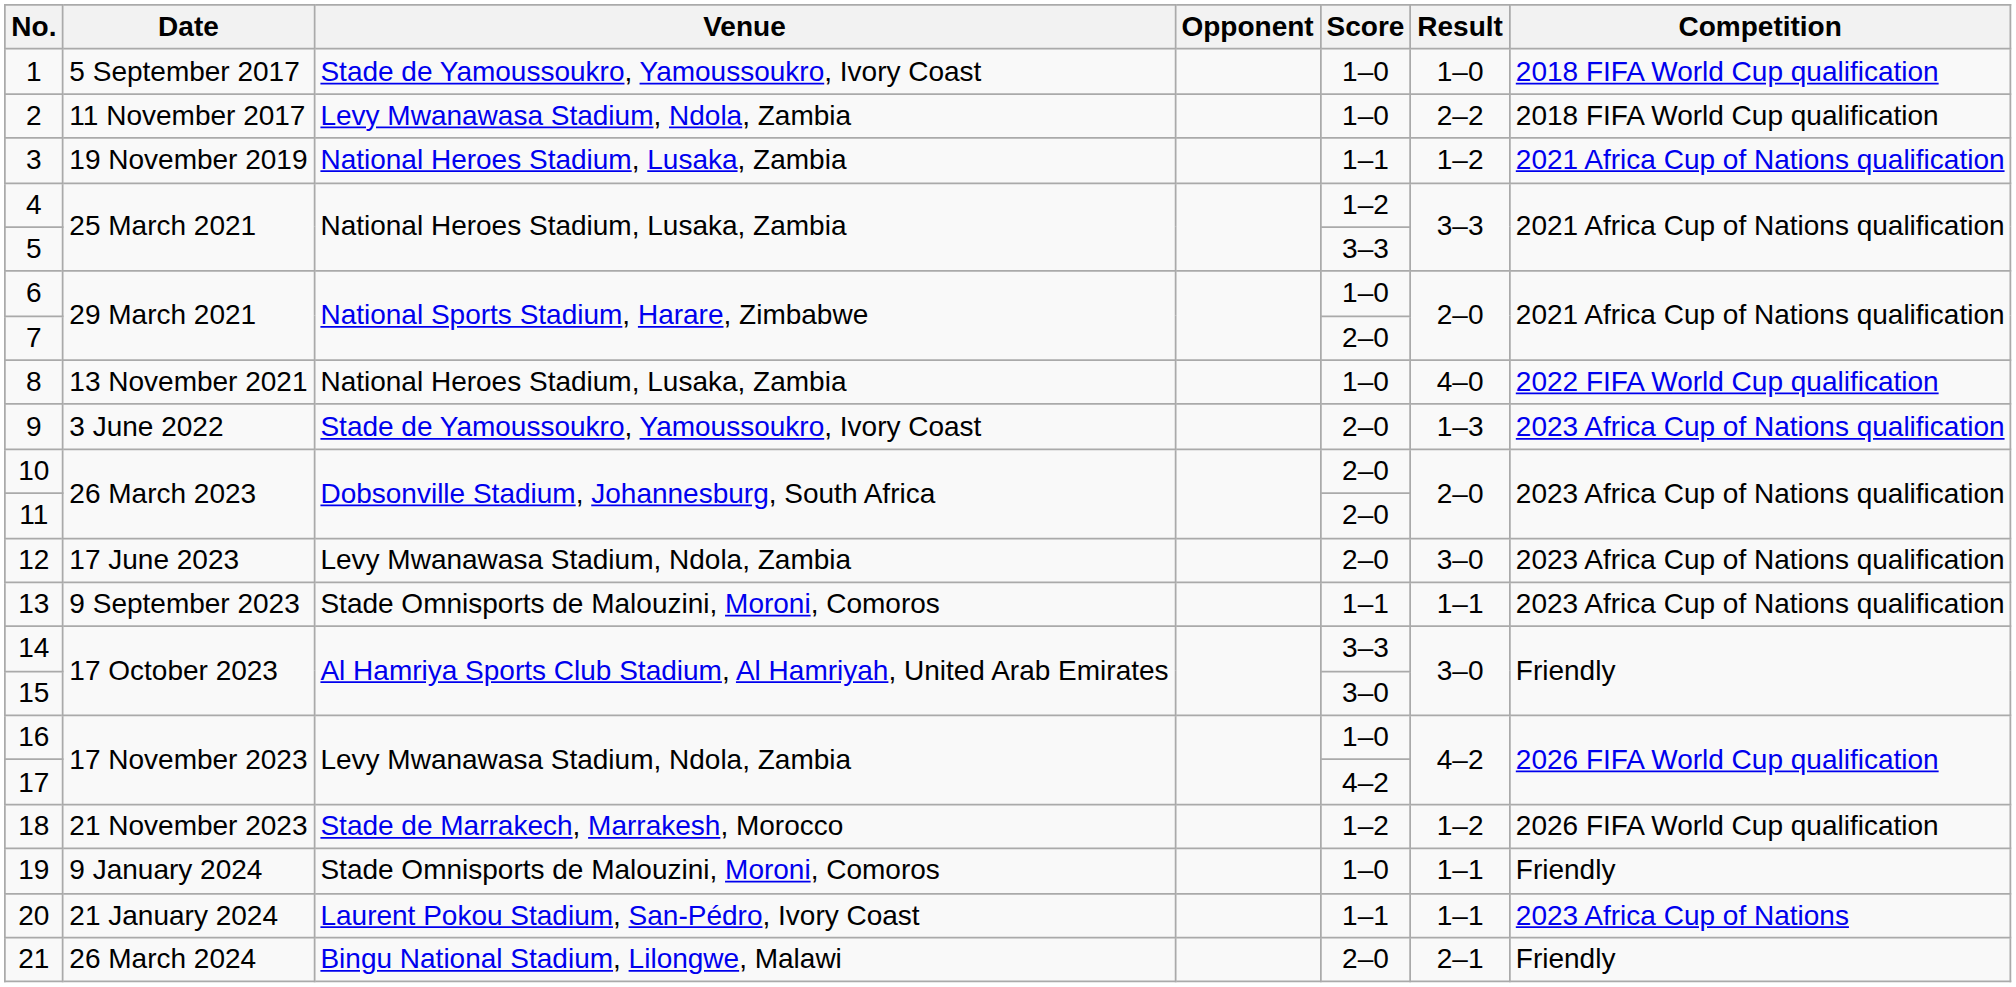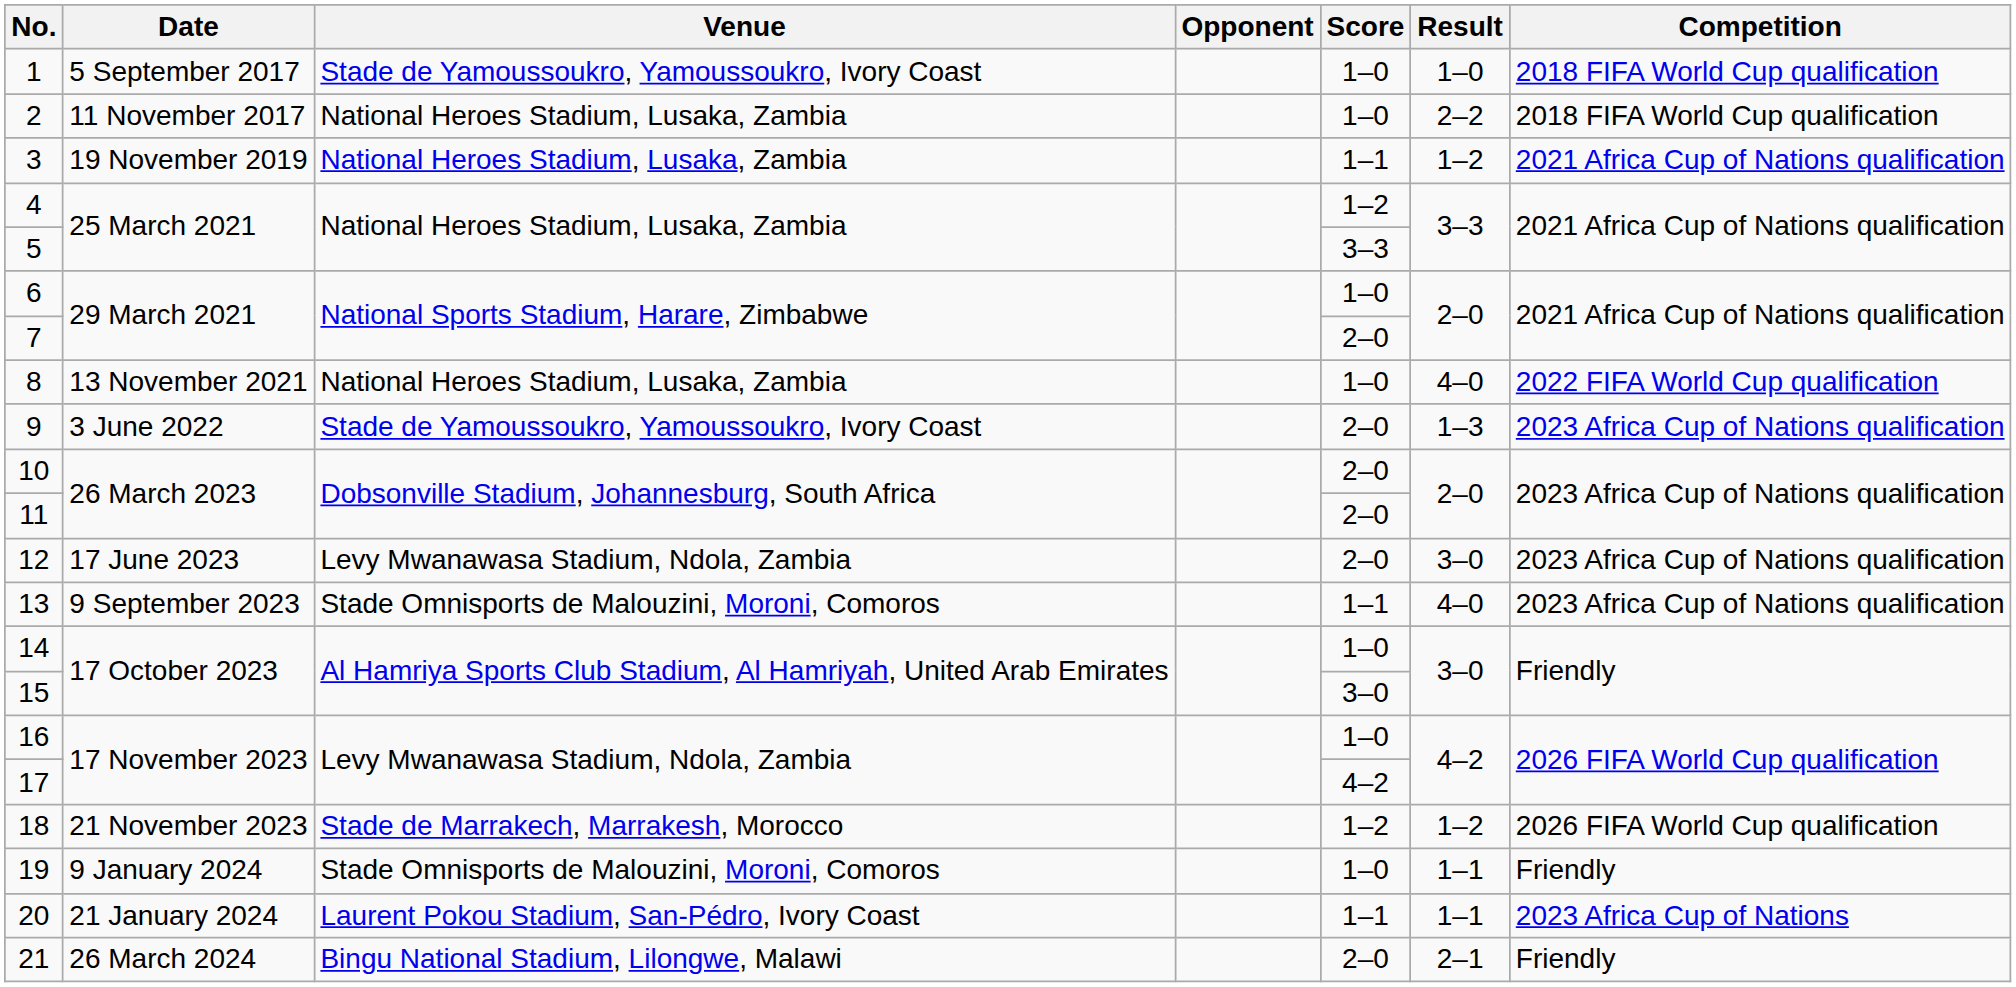2 | Venue: Levy Mwanawasa Stadium, Ndola, Zambia -> National Heroes Stadium, Lusaka, Zambia
13 | Result: 1–1 -> 4–0
14 | Score: 3–3 -> 1–0
